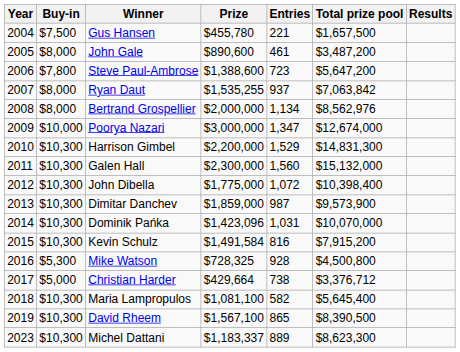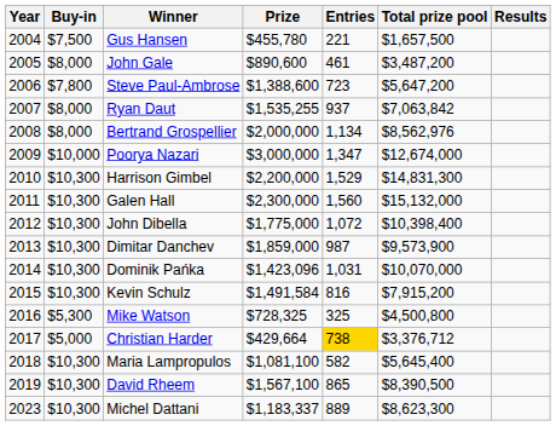Mike Watson | Entries: 928 -> 325
Christian Harder | Entries: no background -> gold background
